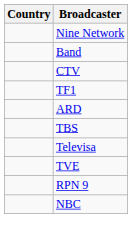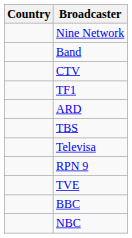rows swapped: RPN 9 <-> TVE
+ row: BBC
